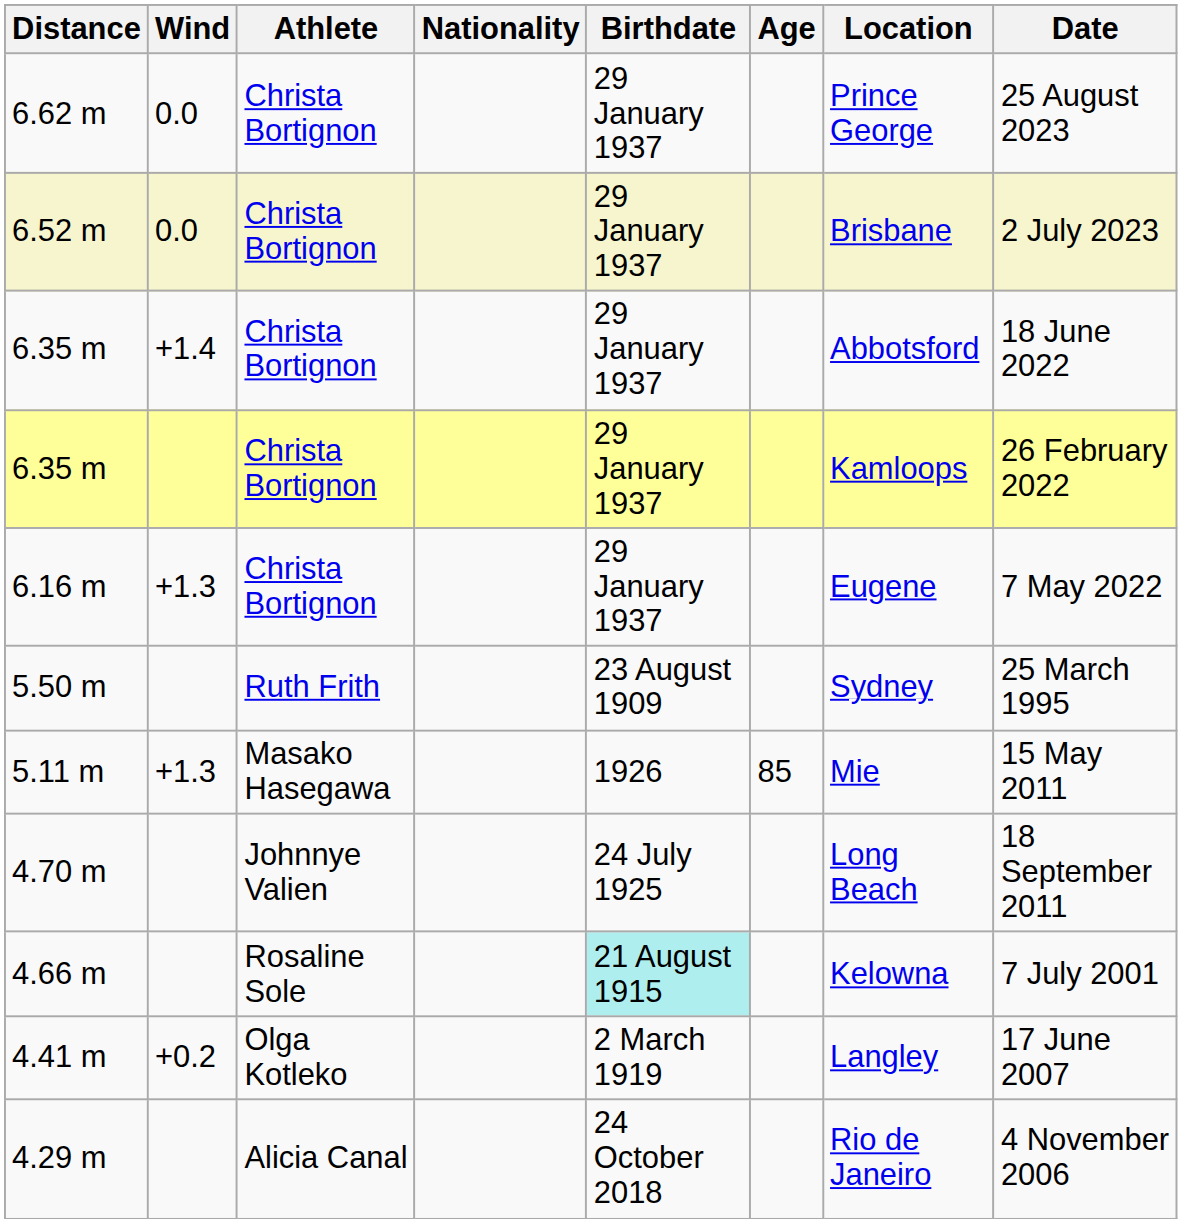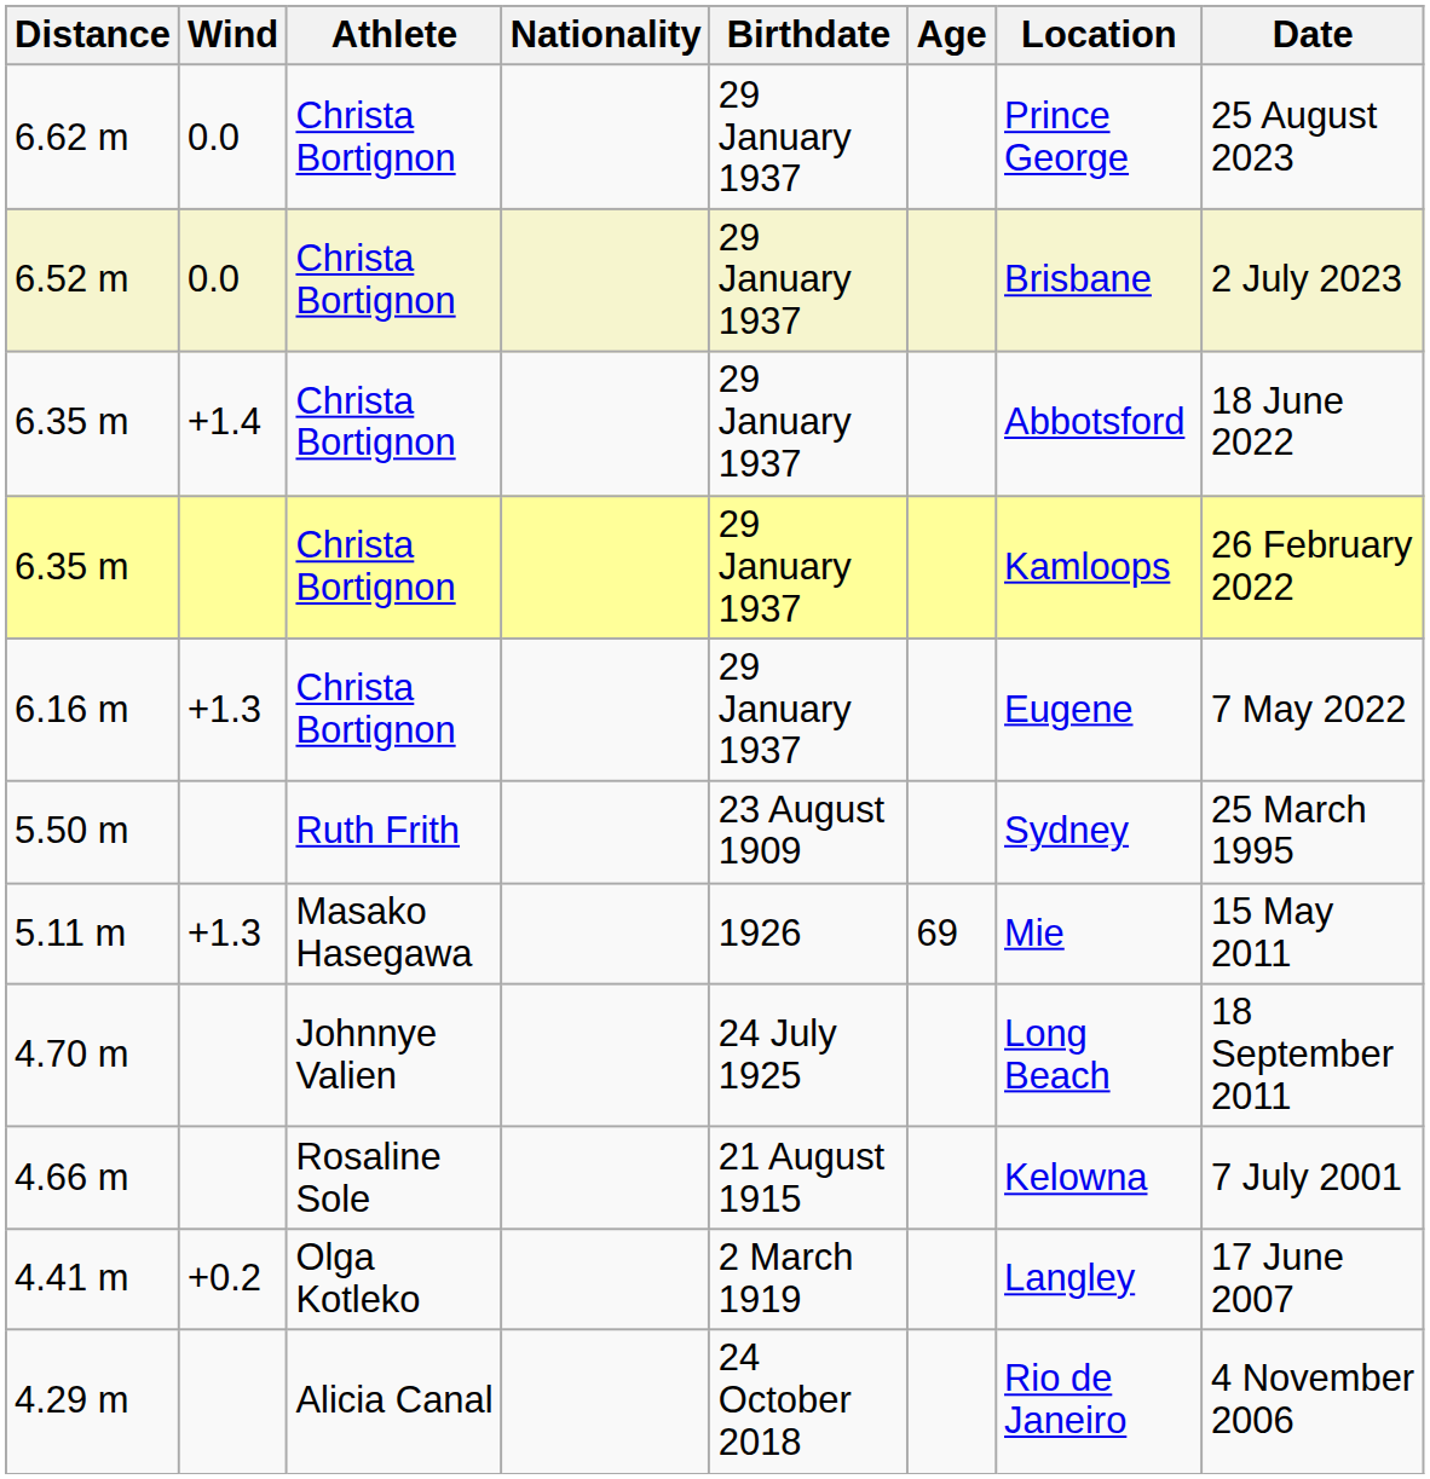5.11 m | Age: 85 -> 69
4.66 m | Birthdate: paleturquoise background -> no background
